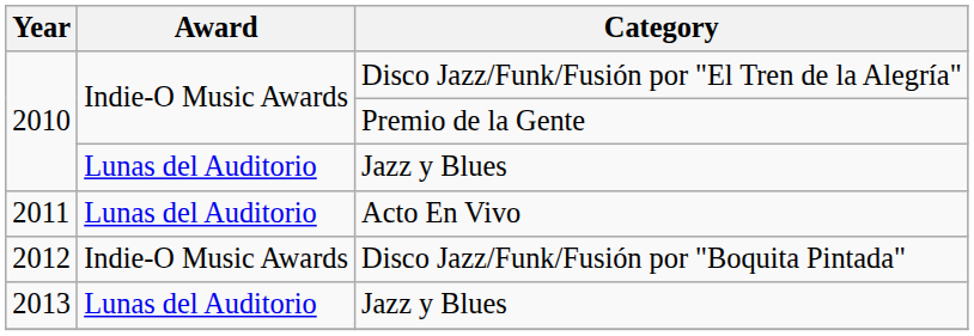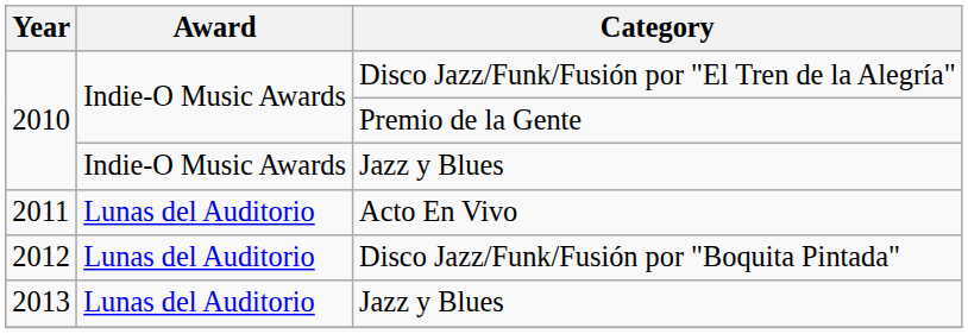2010 / Jazz y Blues | Award: Lunas del Auditorio -> Indie-O Music Awards
Disco Jazz/Funk/Fusión por "Boquita Pintada" | Award: Indie-O Music Awards -> Lunas del Auditorio
